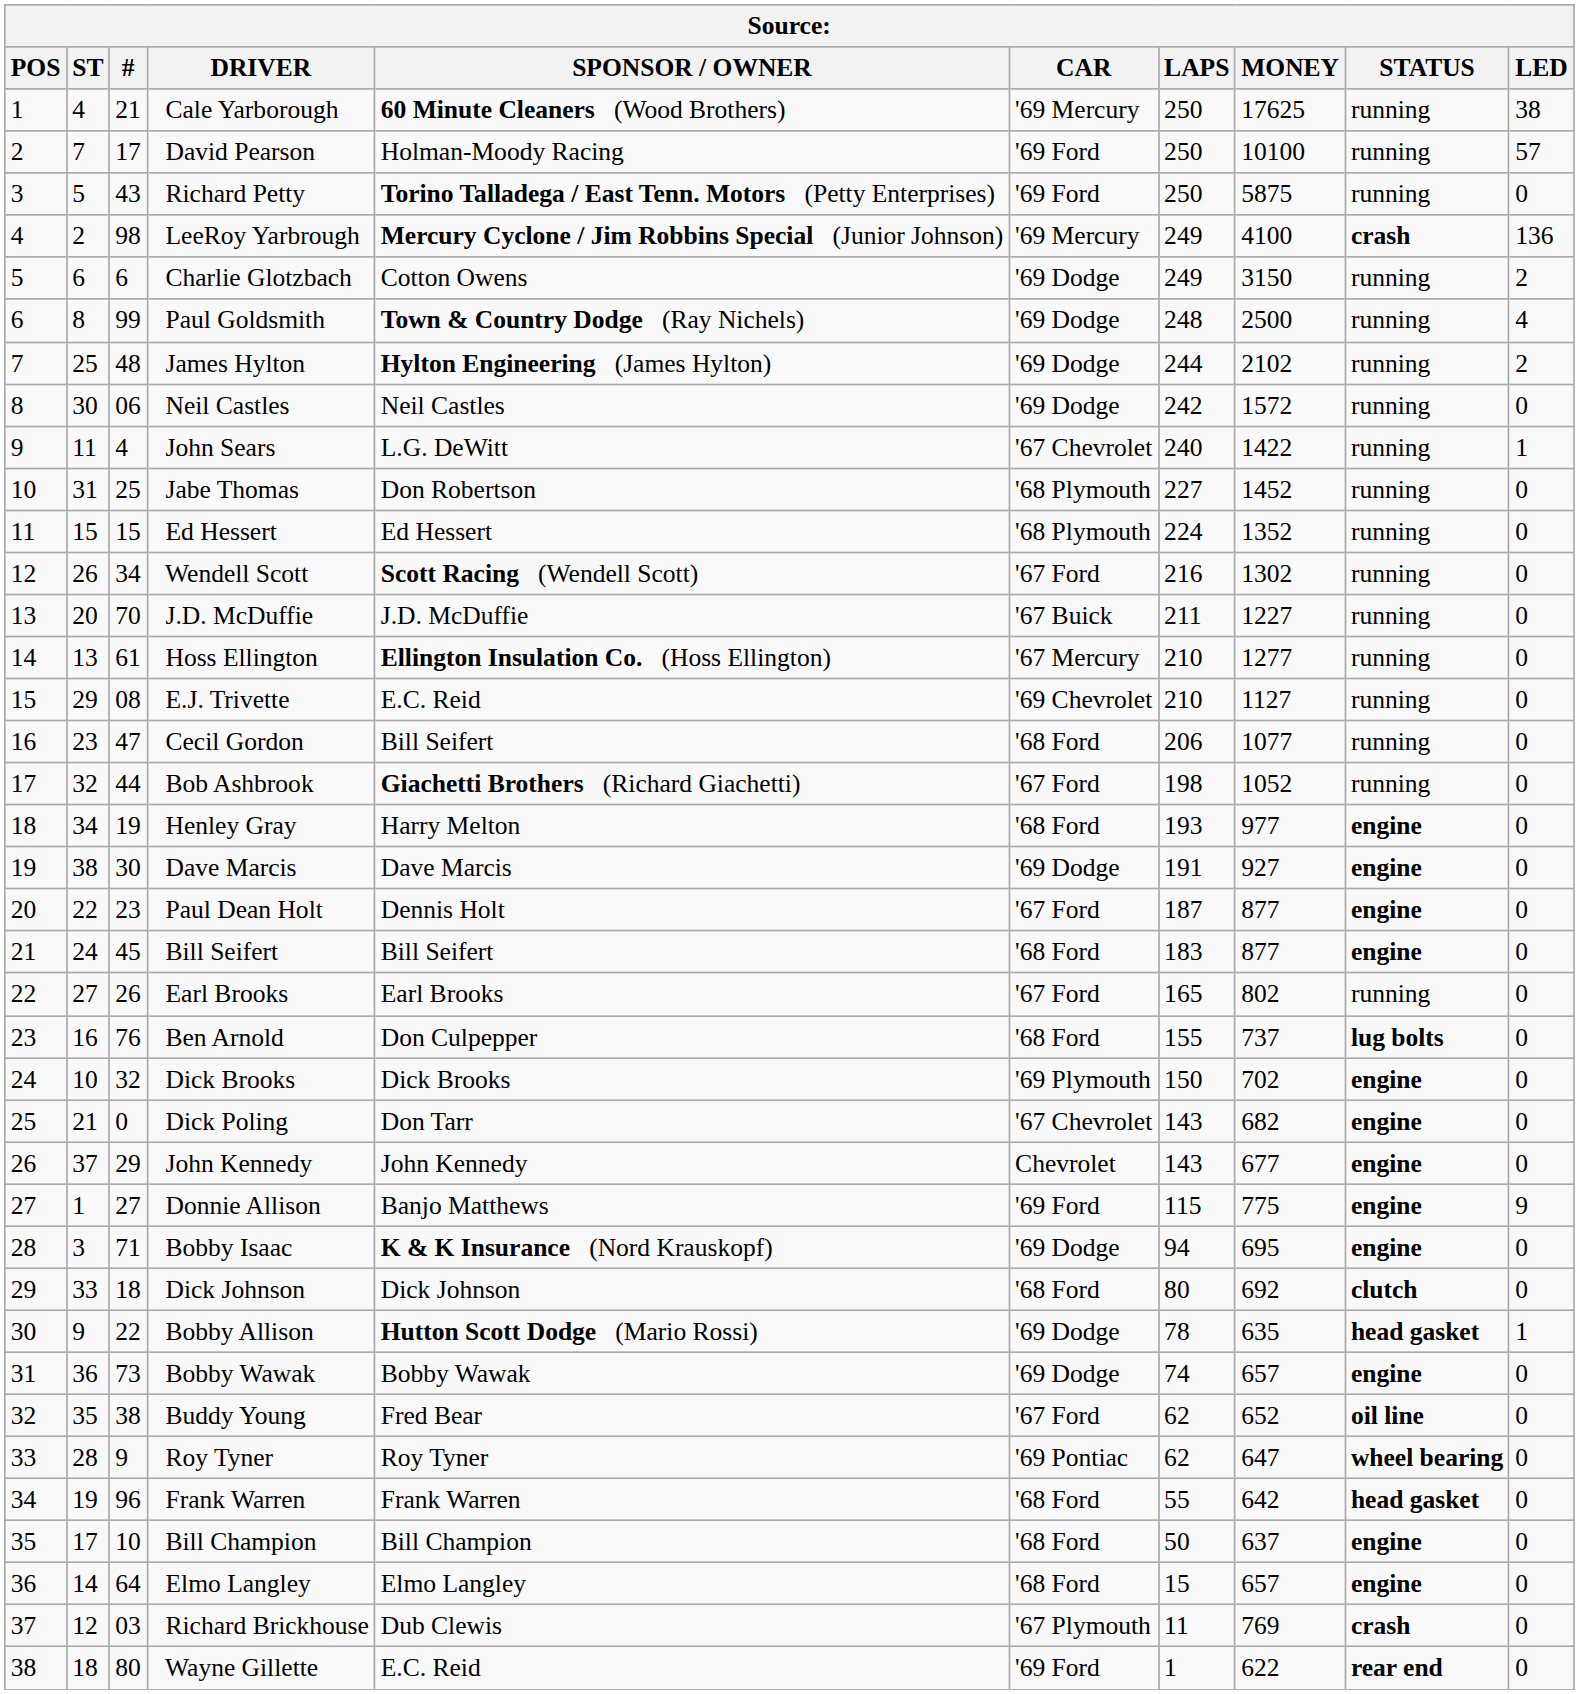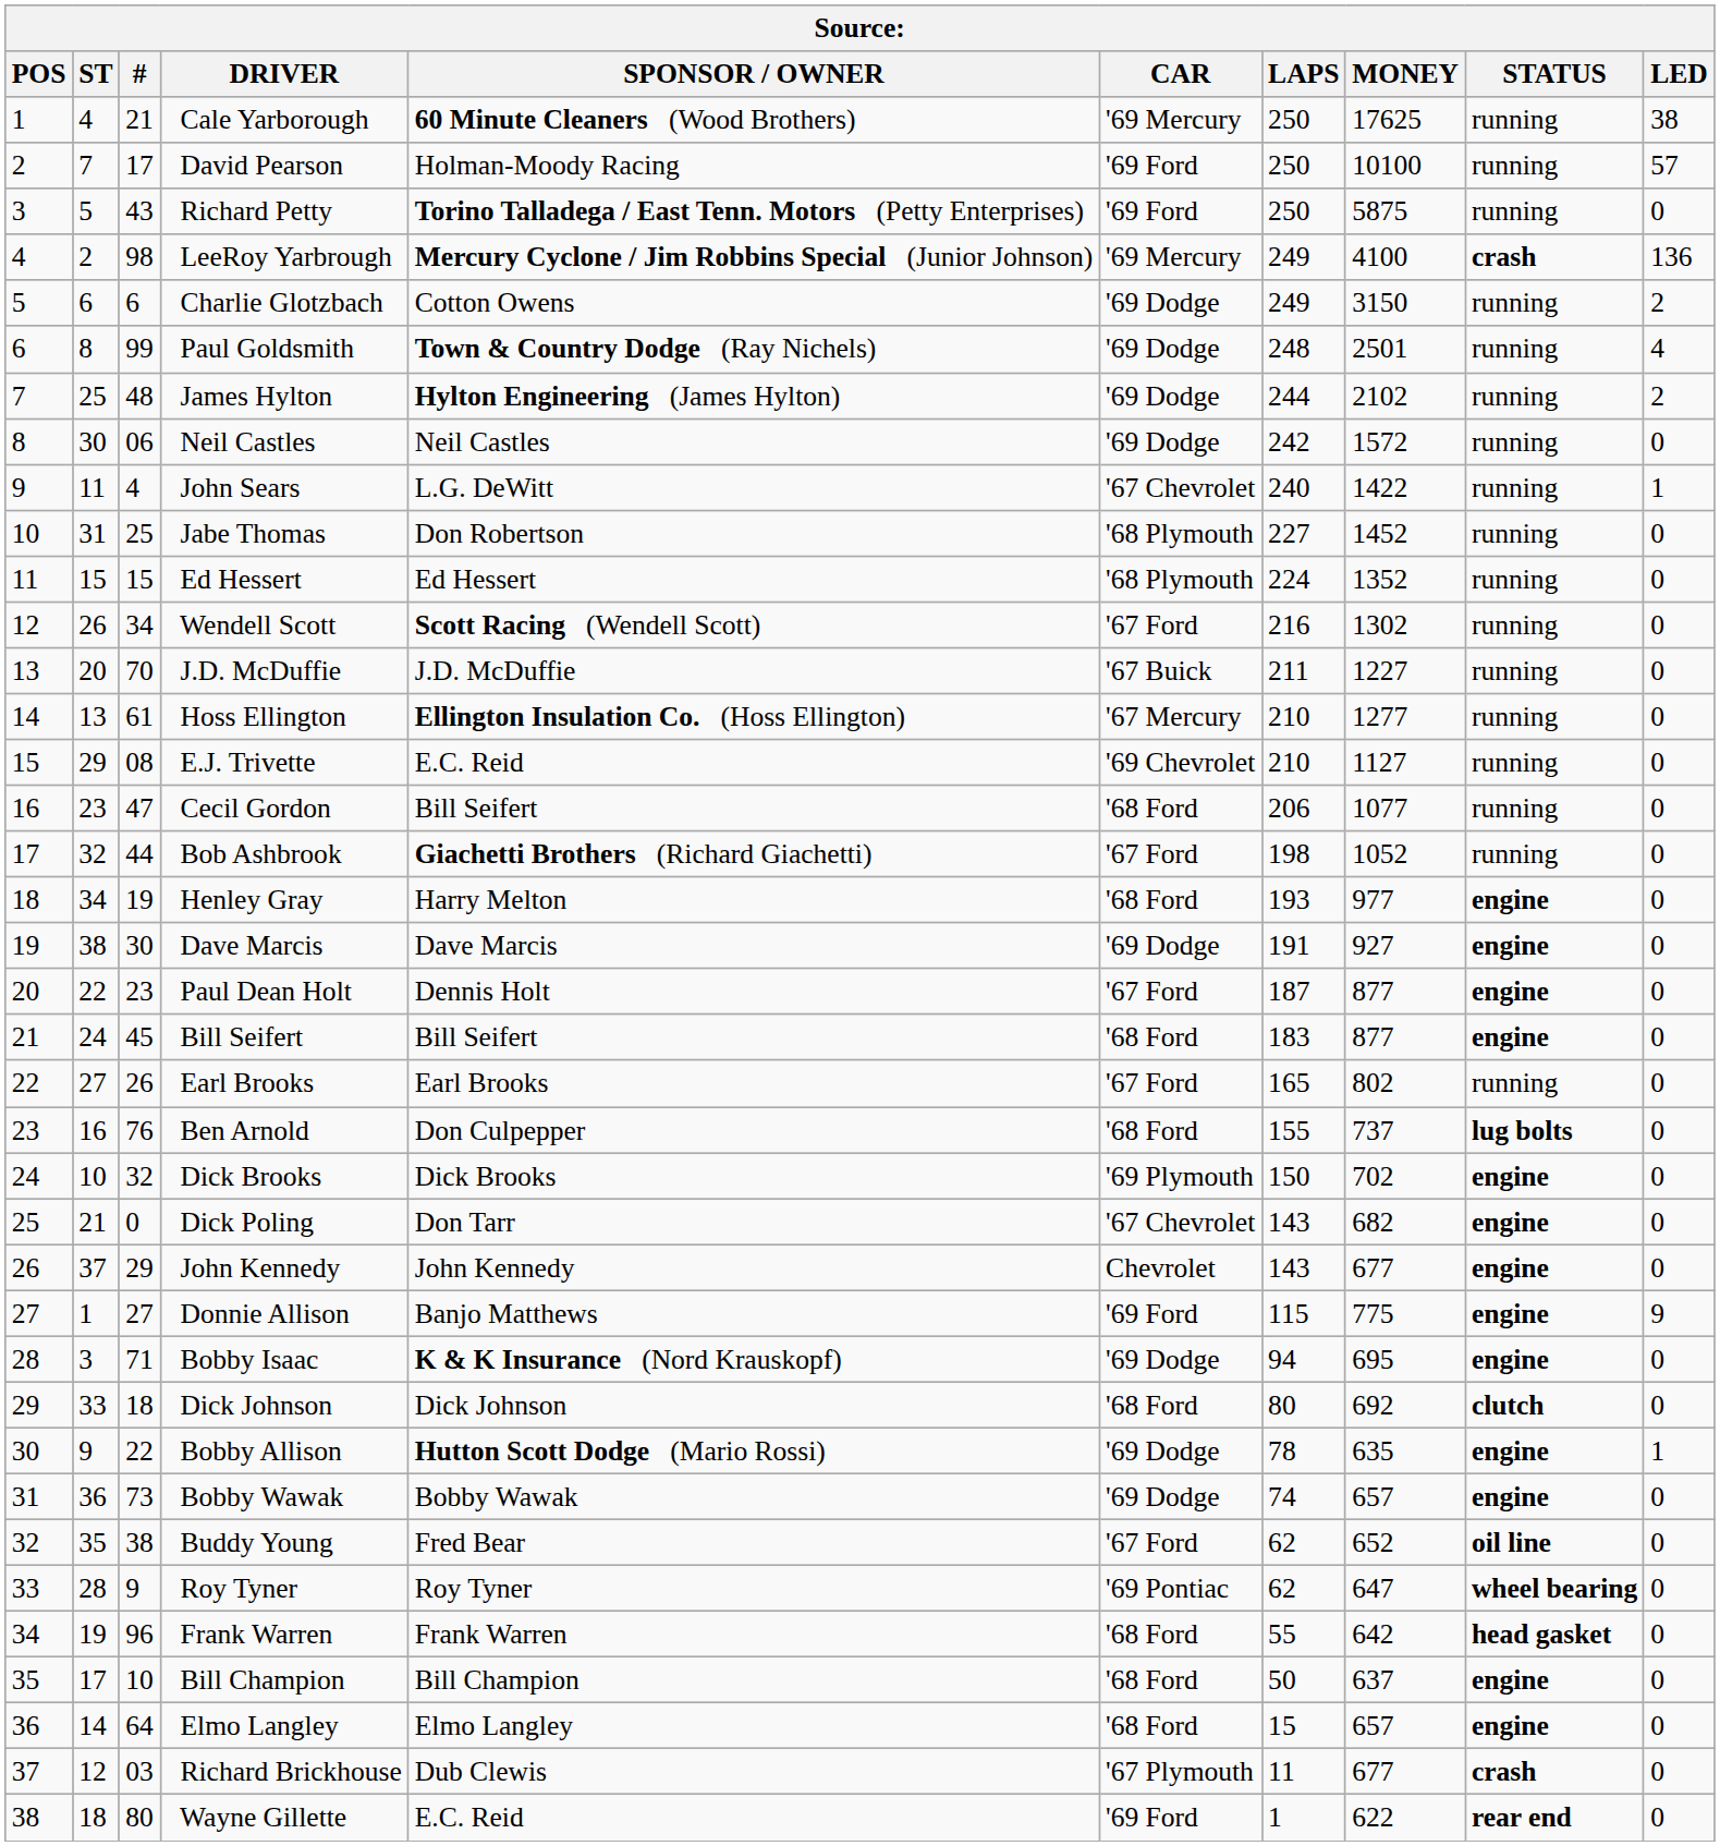Paul Goldsmith | MONEY: 2500 -> 2501
Bobby Allison | STATUS: head gasket -> engine
Richard Brickhouse | MONEY: 769 -> 677
